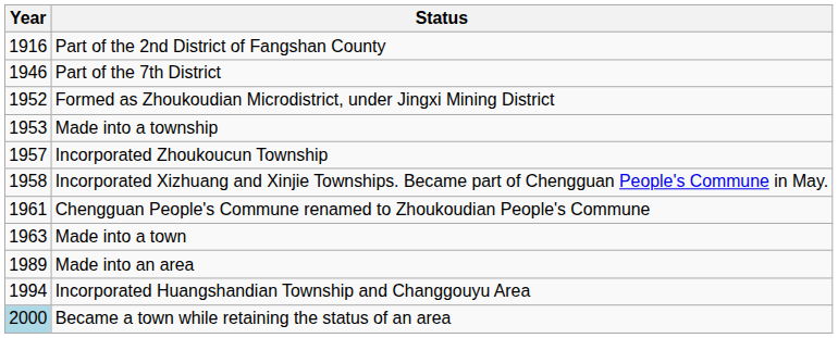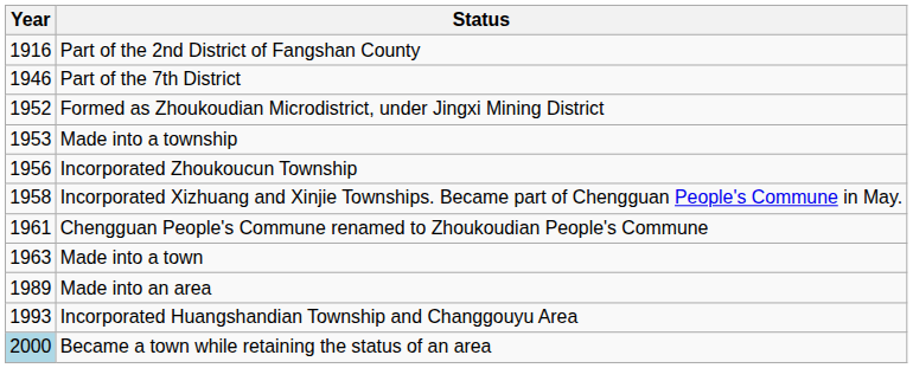Incorporated Zhoukoucun Township | Year: 1957 -> 1956
Incorporated Huangshandian Township and Changgouyu Area | Year: 1994 -> 1993
